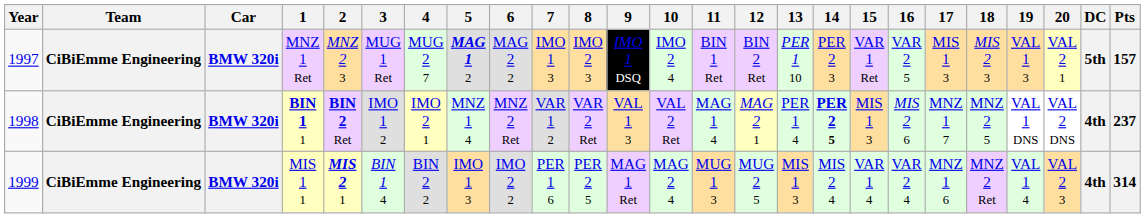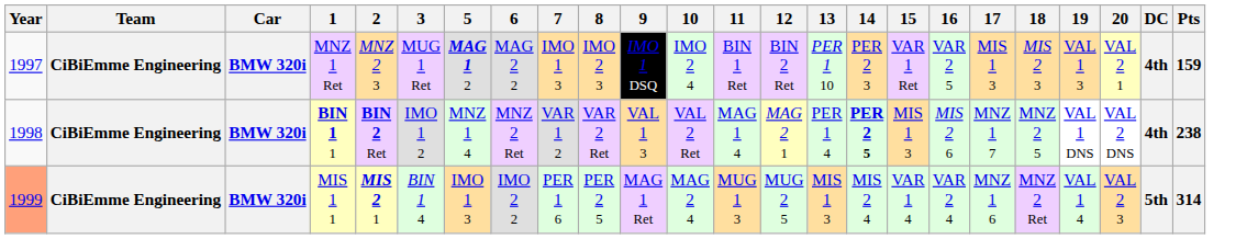- column: 4 | MUG 2 7 | IMO 2 1 | BIN 2 2
MNZ 1 Ret | DC: 5th -> 4th
MNZ 1 Ret | Pts: 157 -> 159
BIN 1 1 | Pts: 237 -> 238
MIS 1 1 | Year: no background -> lightsalmon background
MIS 1 1 | DC: 4th -> 5th
